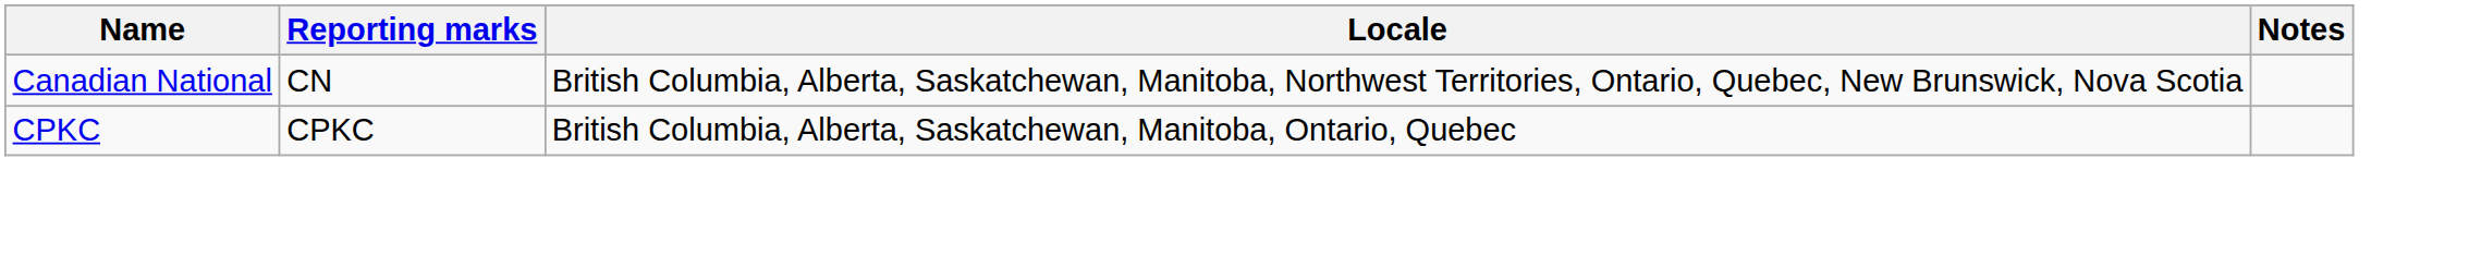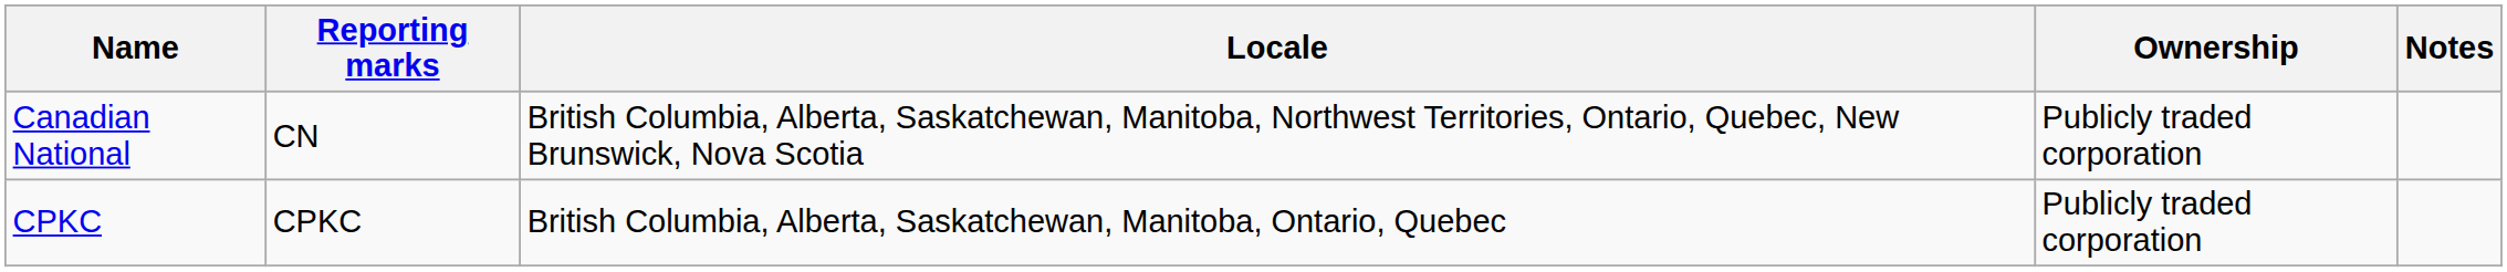+ column: Ownership | Publicly traded corporation | Publicly traded corporation
